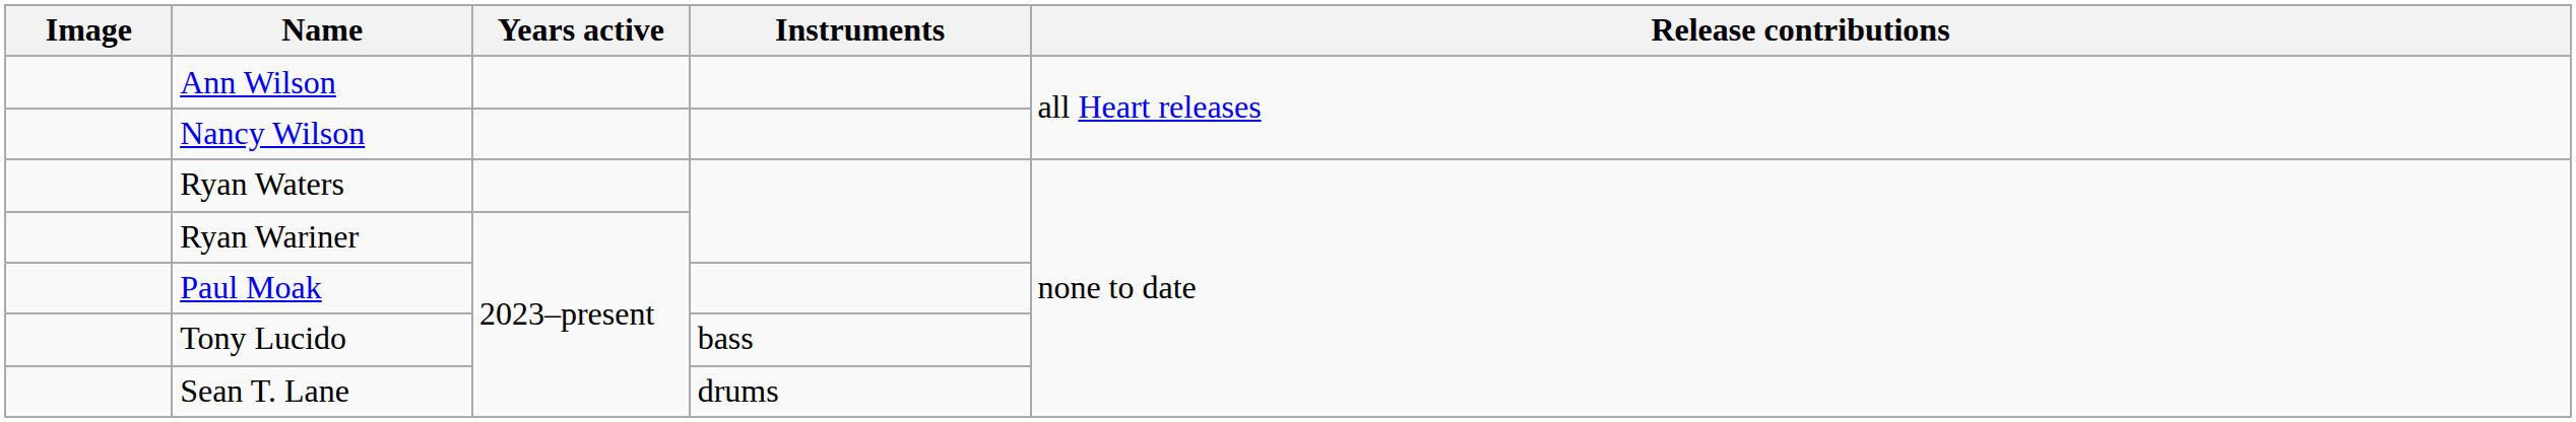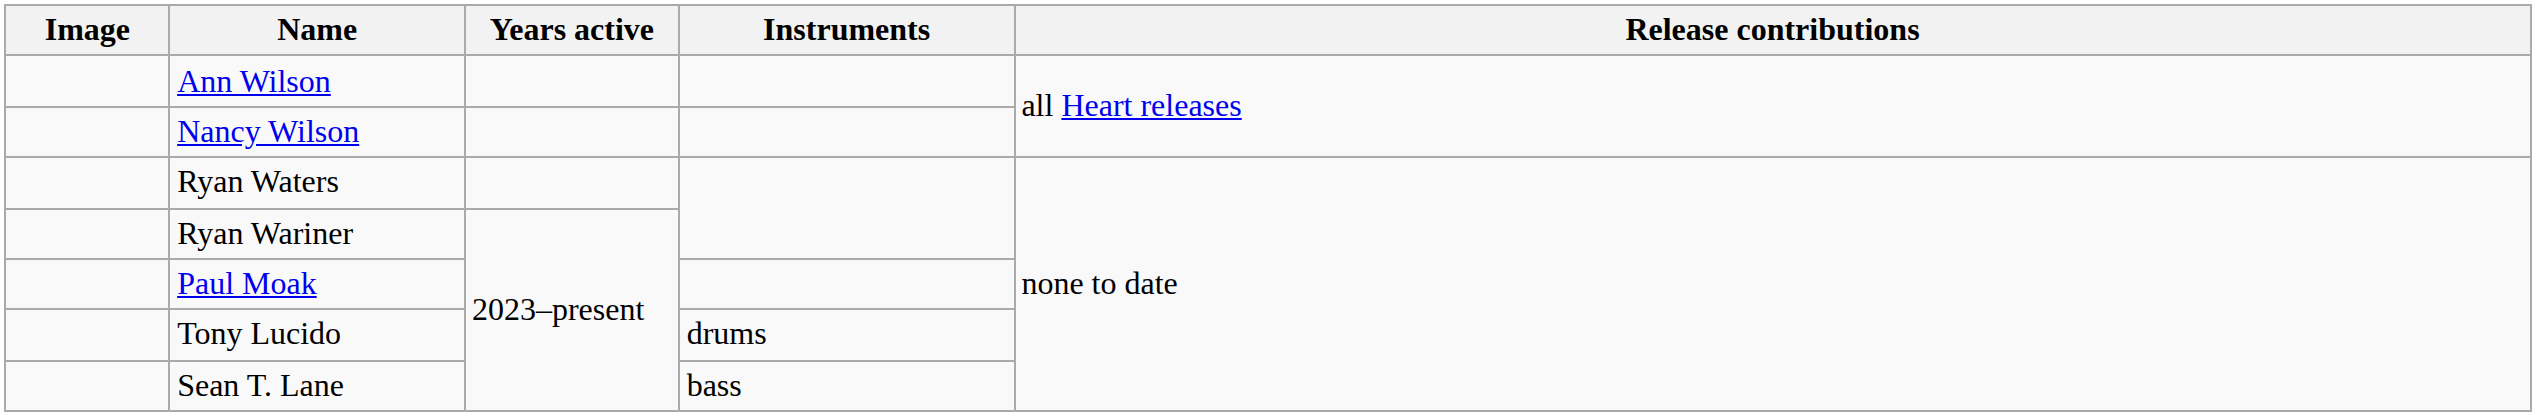Tony Lucido | Instruments: bass -> drums
Sean T. Lane | Instruments: drums -> bass
